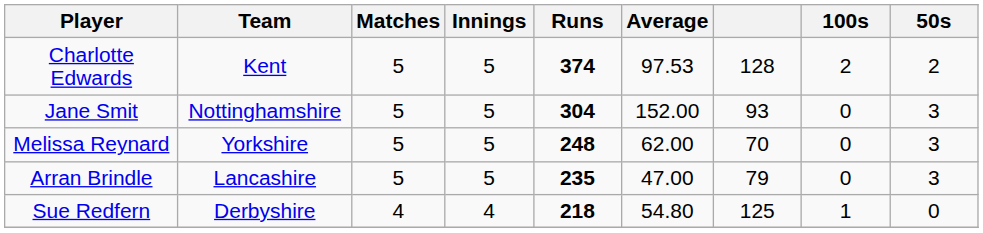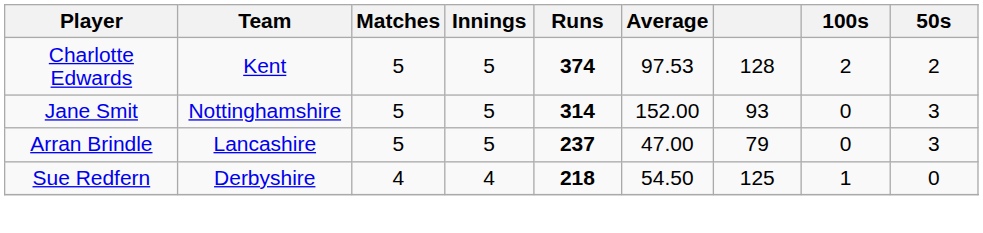Jane Smit | Runs: 304 -> 314
- row: Melissa Reynard | Yorkshire | 5 | 5 | 248 | 62.00 | 70 | 0 | 3
Arran Brindle | Runs: 235 -> 237
Sue Redfern | Average: 54.80 -> 54.50
